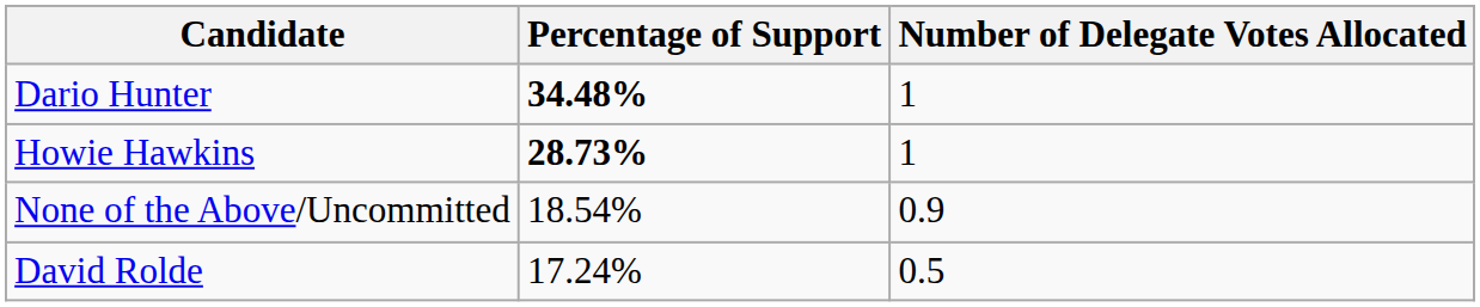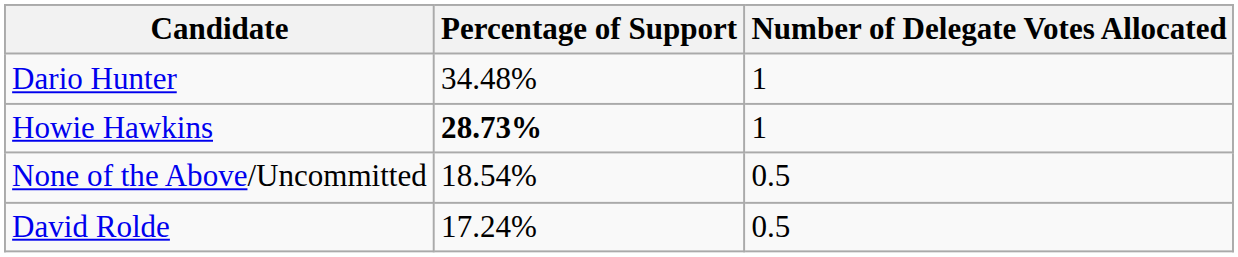Dario Hunter | Percentage of Support: bold -> normal
None of the Above/Uncommitted | Number of Delegate Votes Allocated: 0.9 -> 0.5
